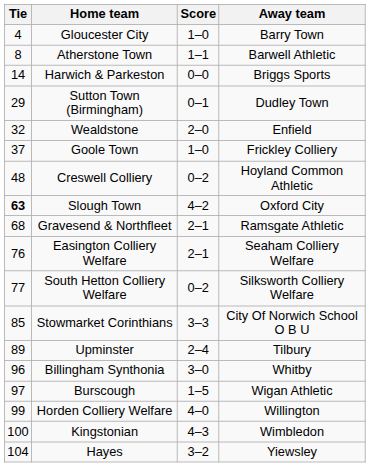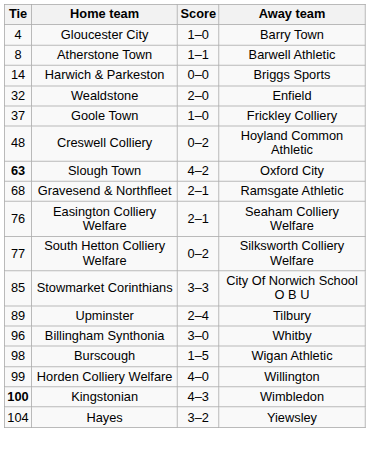- row: 29 | Sutton Town (Birmingham) | 0–1 | Dudley Town
Burscough | Tie: 97 -> 98
Kingstonian | Tie: normal -> bold
